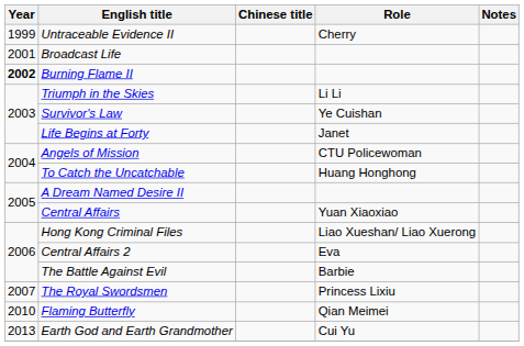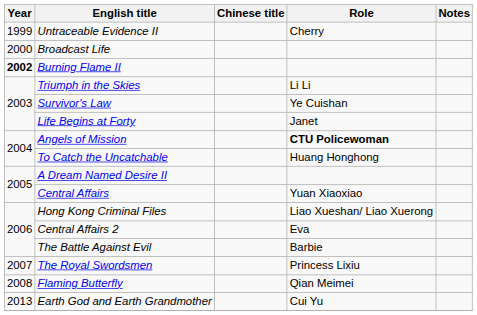Broadcast Life | Year: 2001 -> 2000
Angels of Mission | Role: normal -> bold
Flaming Butterfly | Year: 2010 -> 2008
